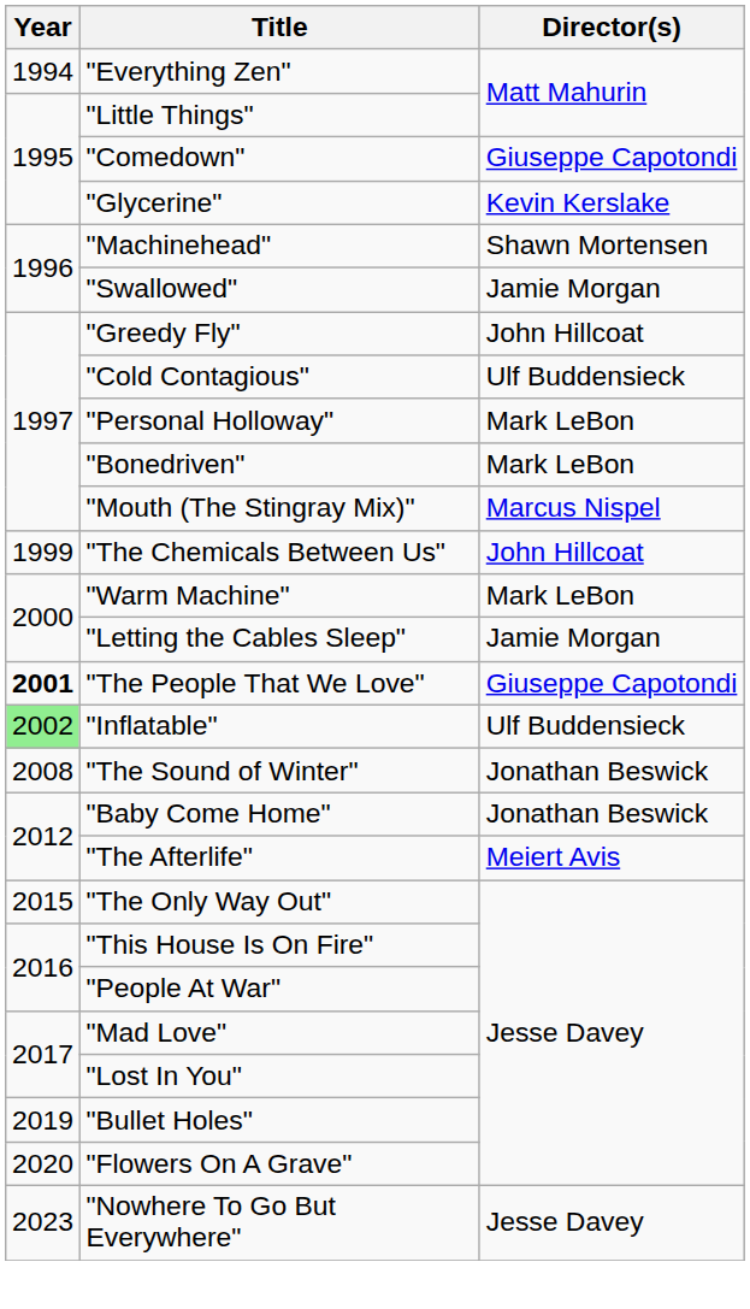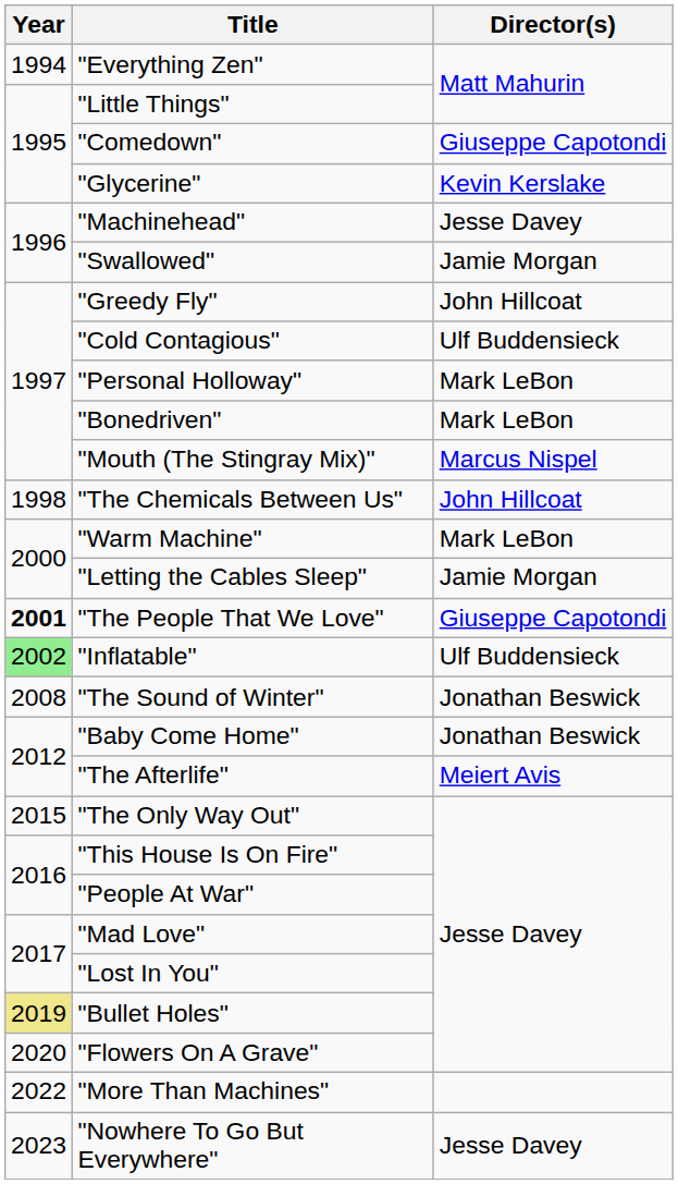"Machinehead" | Director(s): Shawn Mortensen -> Jesse Davey
"The Chemicals Between Us" | Year: 1999 -> 1998
"Bullet Holes" | Year: no background -> khaki background
+ row: 2022 | "More Than Machines"
